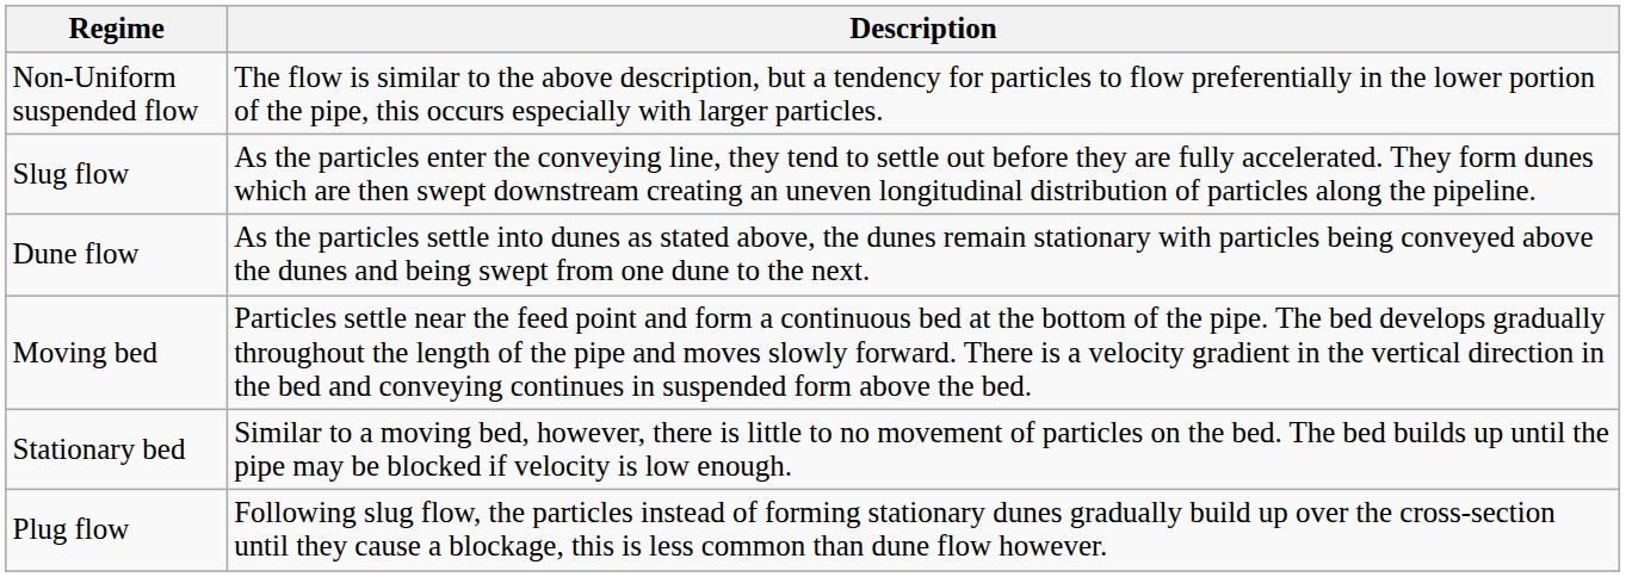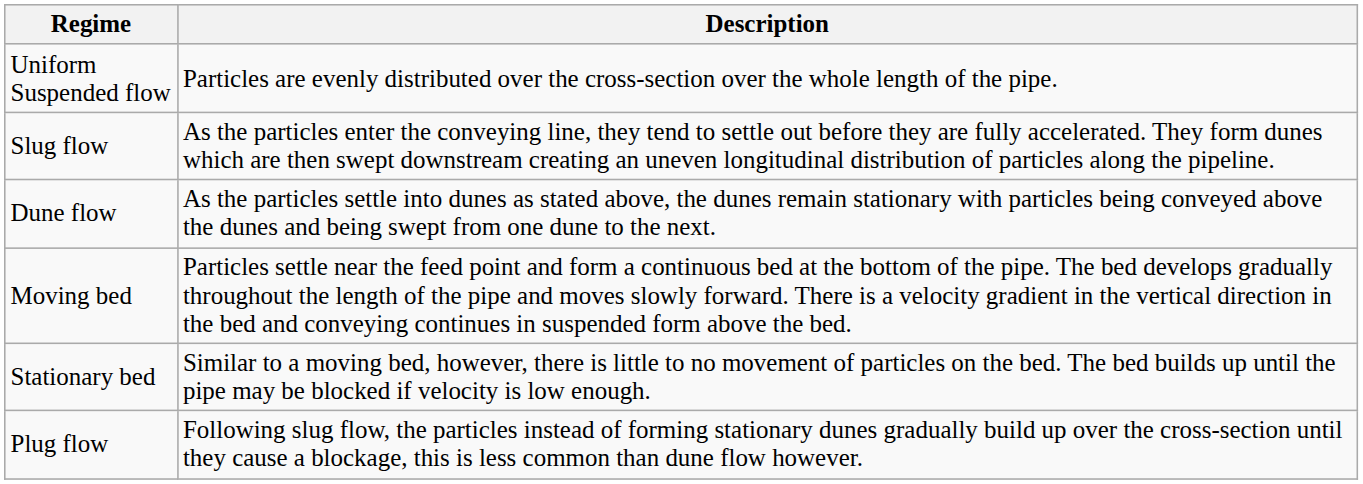+ row: Uniform Suspended flow | Particles are evenly distributed over the cross-section over the whole length of the pipe.
- row: Non-Uniform suspended flow | The flow is similar to the above description, but a tendency for particles to flow preferentially in the lower portion of the pipe, this occurs especially with larger particles.
